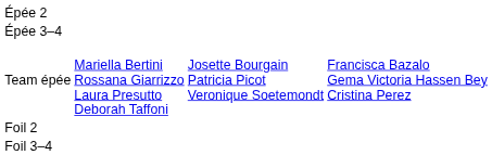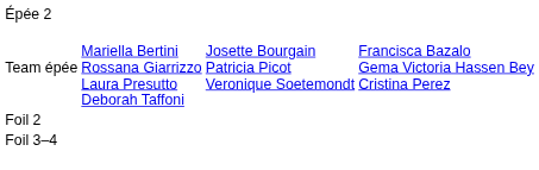- row: Épée 3–4
